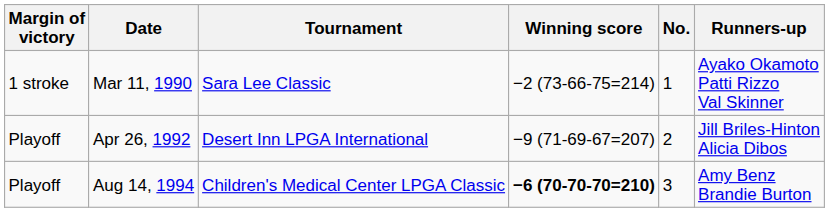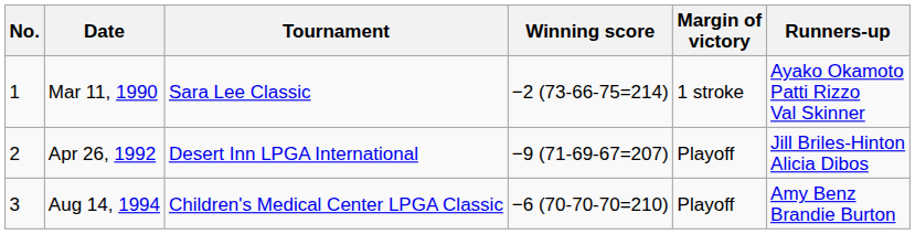columns swapped: No. <-> Margin of victory
Aug 14, 1994 | Winning score: bold -> normal
